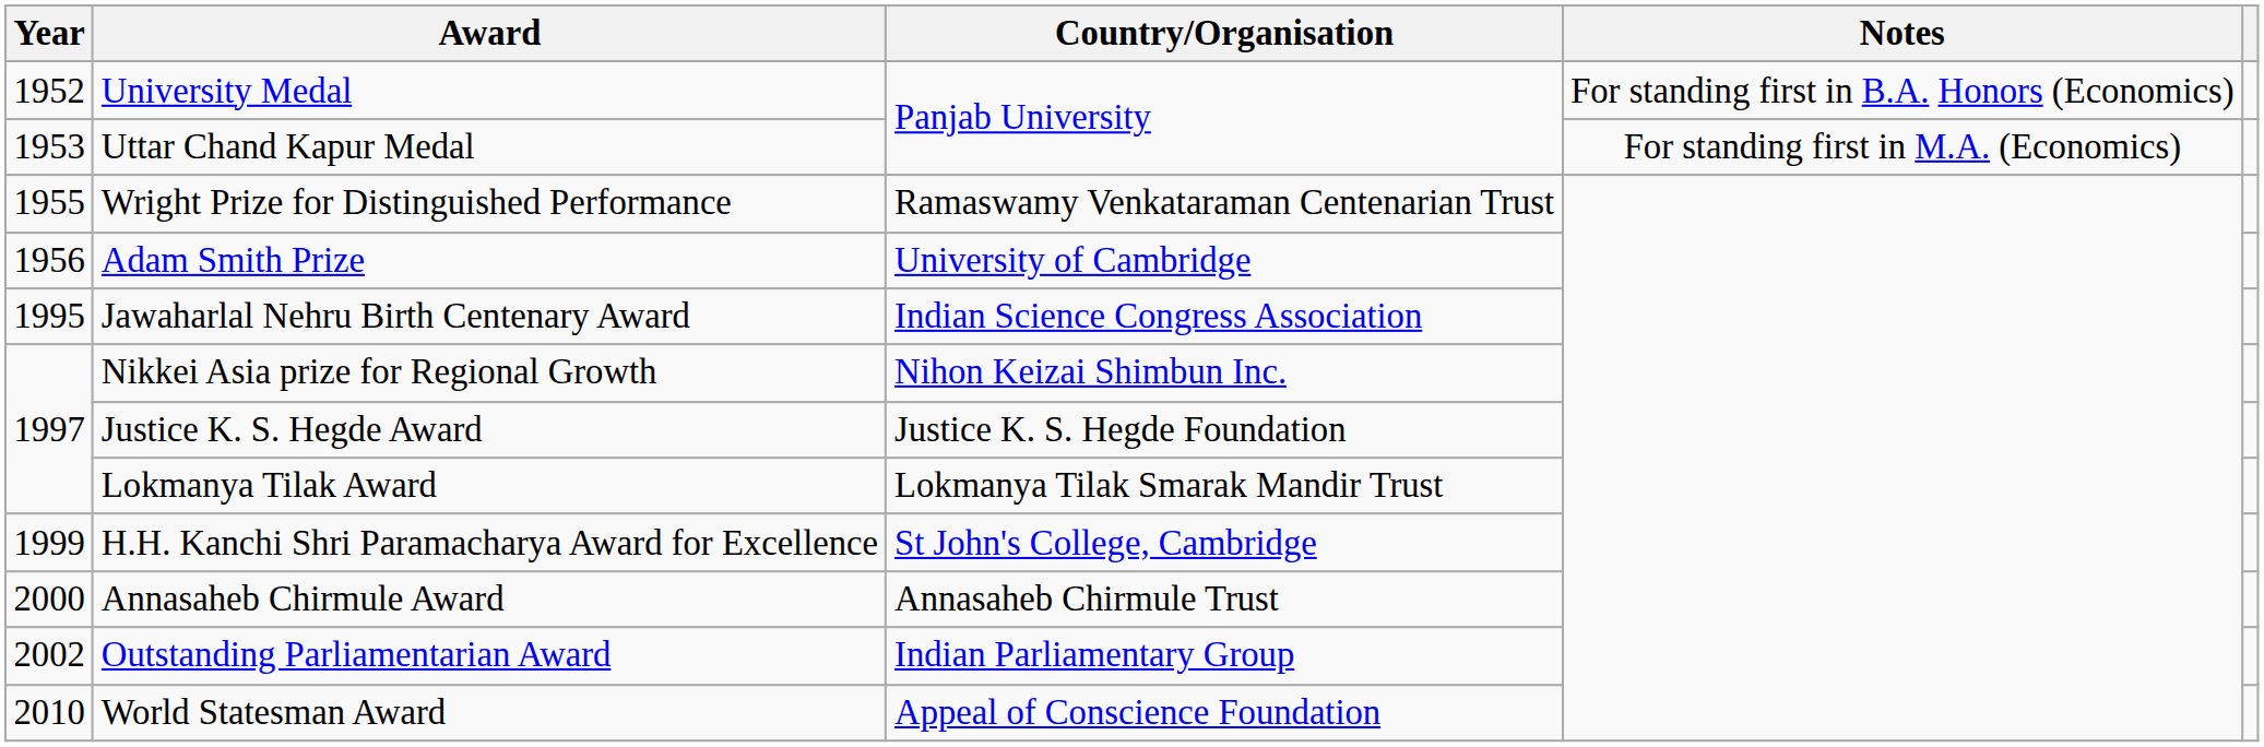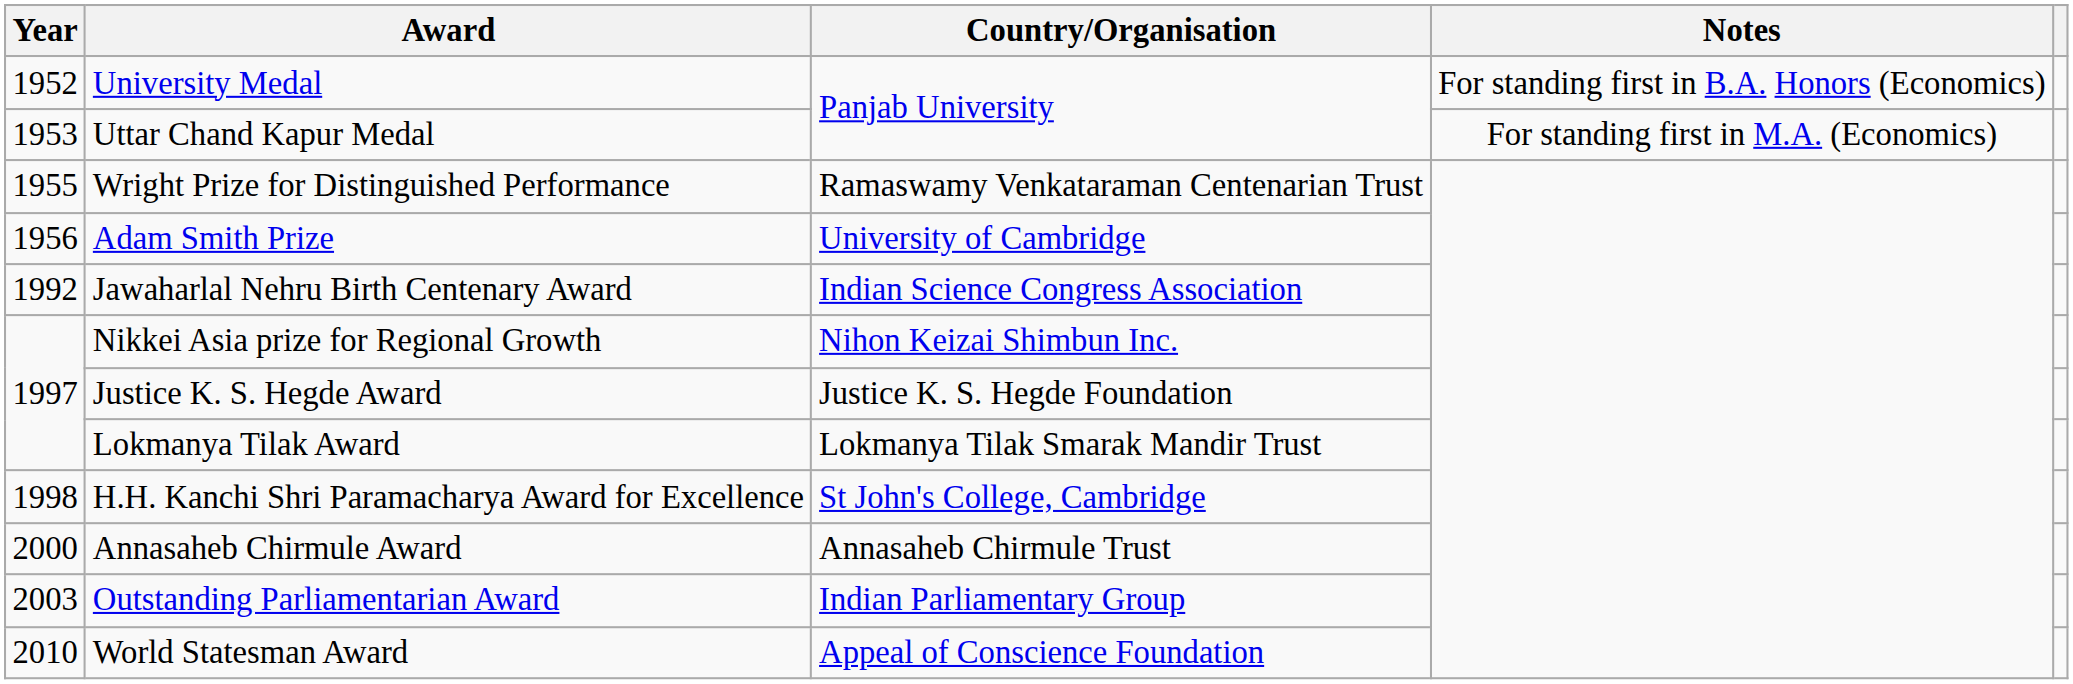Jawaharlal Nehru Birth Centenary Award | Year: 1995 -> 1992
H.H. Kanchi Shri Paramacharya Award for Excellence | Year: 1999 -> 1998
Outstanding Parliamentarian Award | Year: 2002 -> 2003
